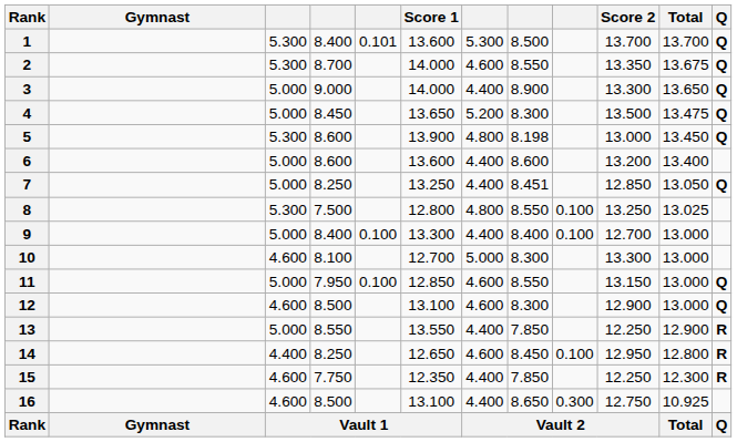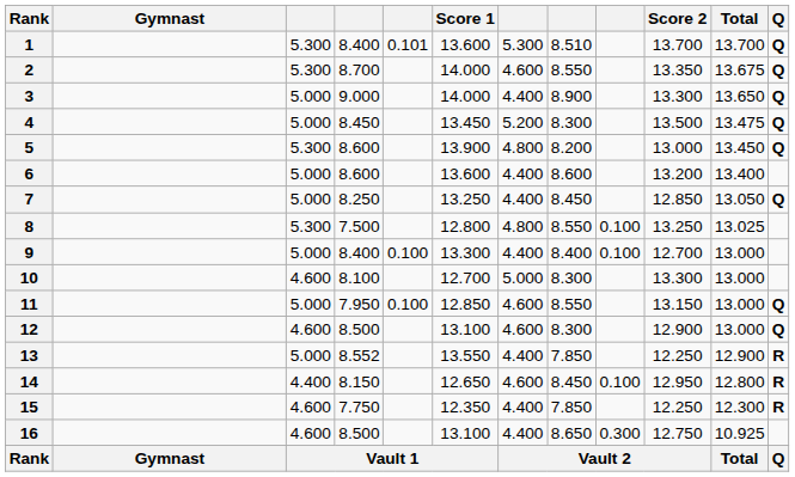1 | column 8: 8.500 -> 8.510
4 | Score 1: 13.650 -> 13.450
5 | column 8: 8.198 -> 8.200
7 | column 8: 8.451 -> 8.450
13 | column 4: 8.550 -> 8.552
14 | column 4: 8.250 -> 8.150
